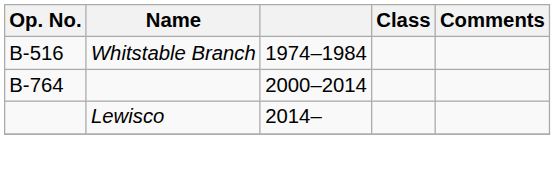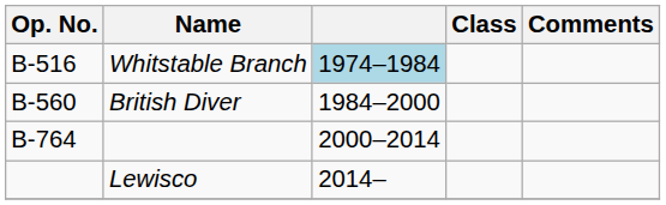Whitstable Branch | column 3: no background -> lightblue background
+ row: B-560 | British Diver | 1984–2000
